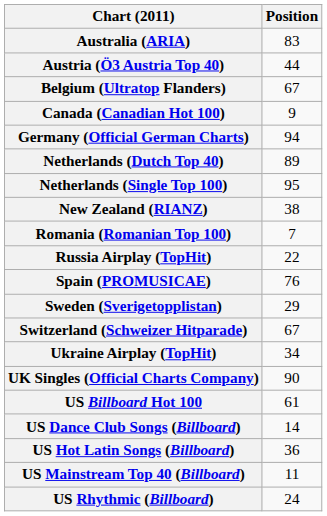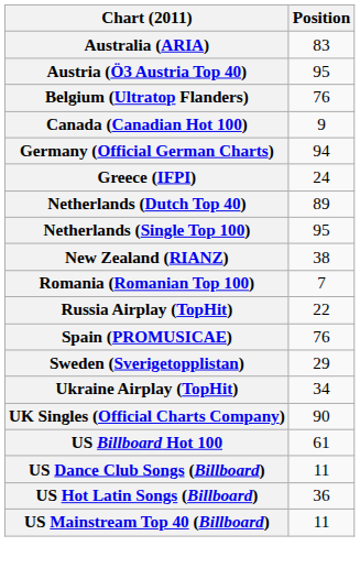Austria (Ö3 Austria Top 40) | Position: 44 -> 95
Belgium (Ultratop Flanders) | Position: 67 -> 76
+ row: Greece (IFPI) | 24
- row: Switzerland (Schweizer Hitparade) | 67
US Dance Club Songs (Billboard) | Position: 14 -> 11
- row: US Rhythmic (Billboard) | 24
